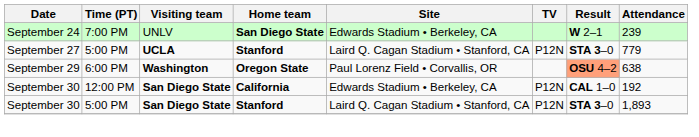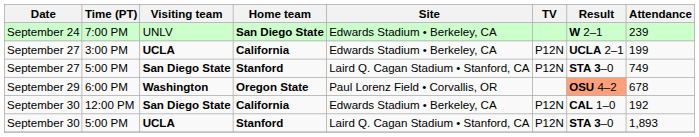+ row: September 27 | 3:00 PM | UCLA | California | Edwards Stadium • Berkeley, CA | P12N | UCLA 2–1 | 199
September 27 / 5:00 PM | Visiting team: UCLA -> San Diego State
September 27 / 5:00 PM | Attendance: 779 -> 749
6:00 PM | Attendance: 638 -> 678
September 30 / 5:00 PM | Visiting team: San Diego State -> UCLA
